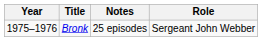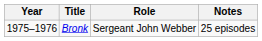columns swapped: Role <-> Notes
